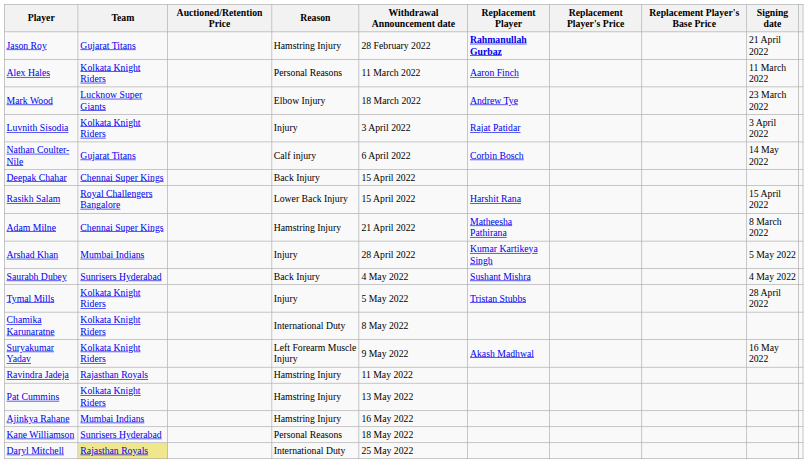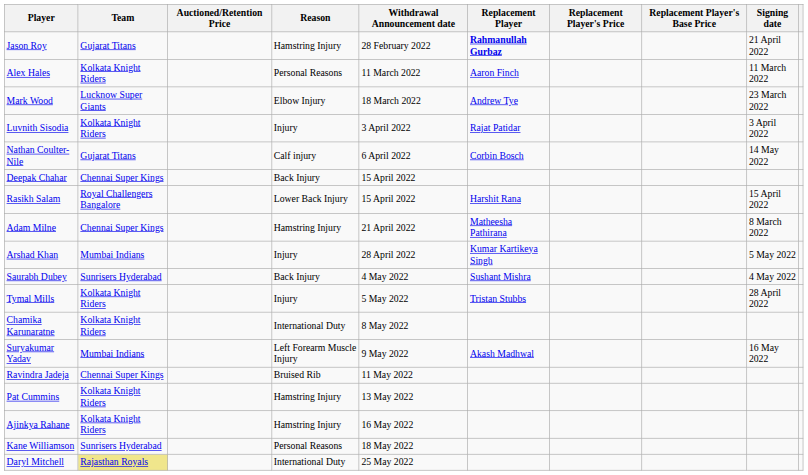Suryakumar Yadav | Team: Kolkata Knight Riders -> Mumbai Indians
Ravindra Jadeja | Team: Rajasthan Royals -> Chennai Super Kings
Ravindra Jadeja | Reason: Hamstring Injury -> Bruised Rib
Ajinkya Rahane | Team: Mumbai Indians -> Kolkata Knight Riders
